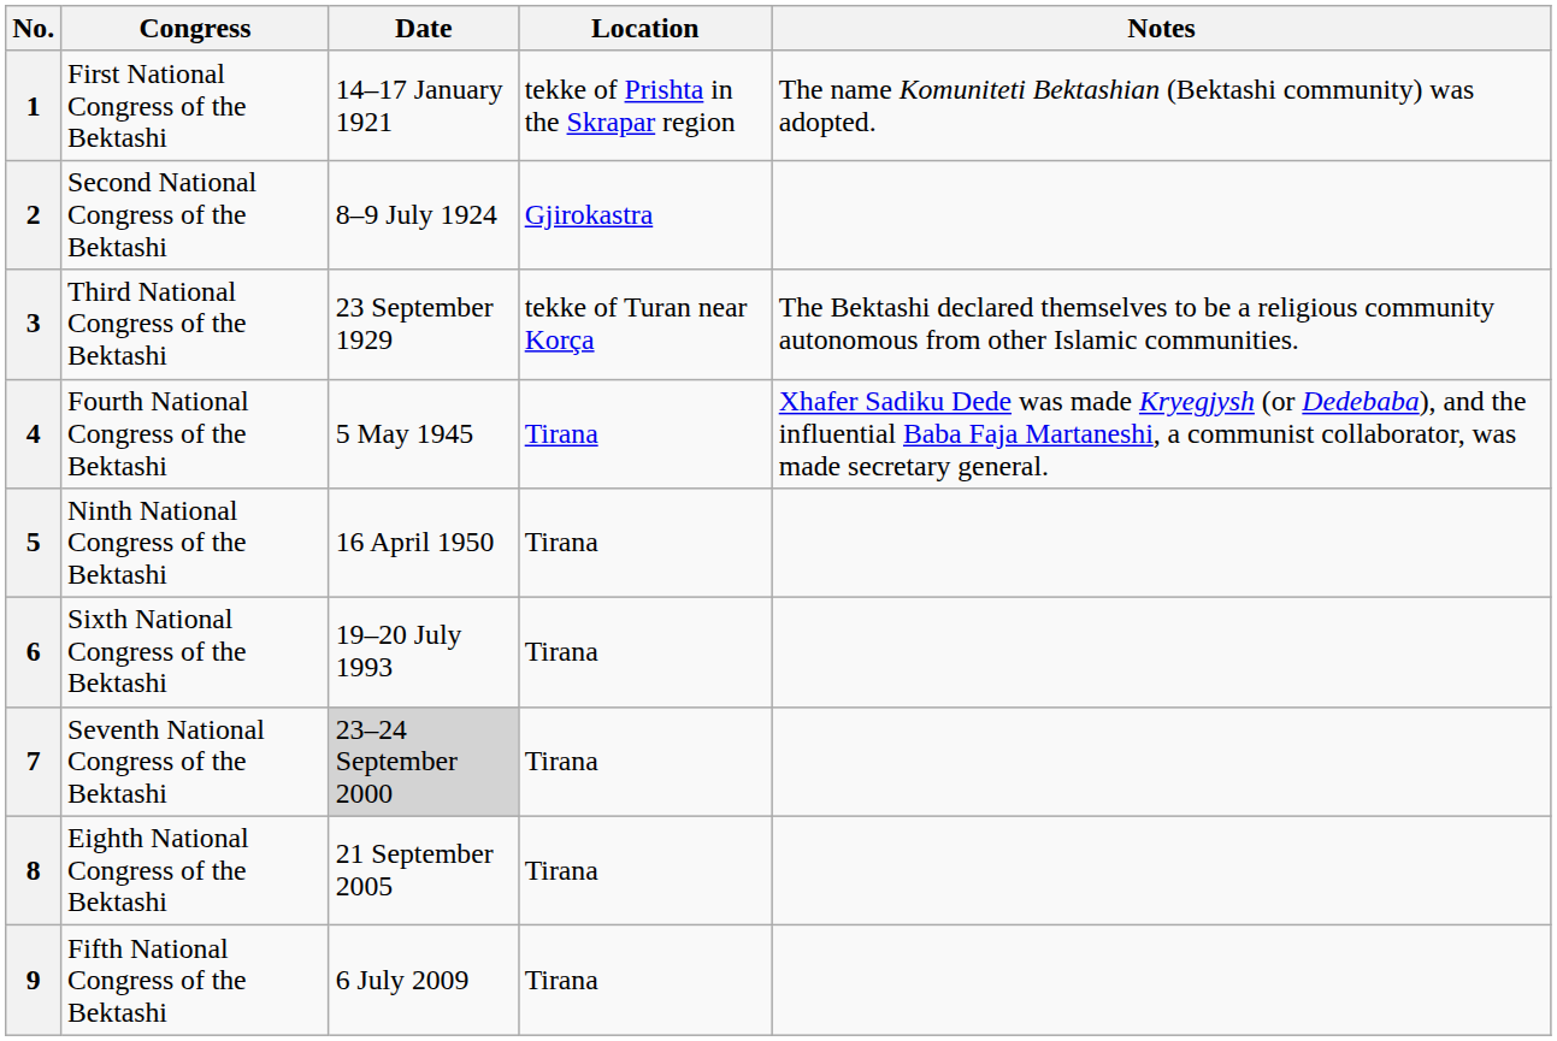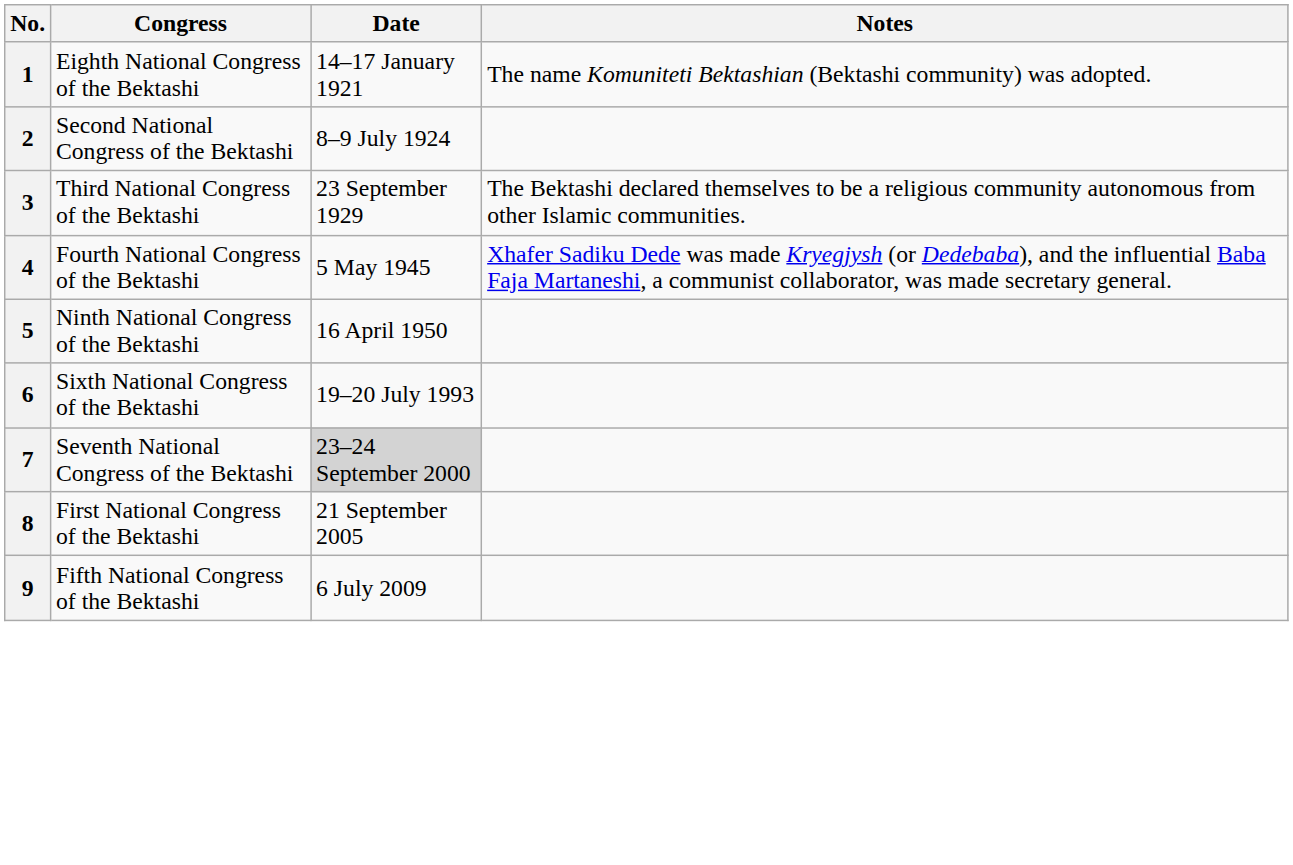- column: Location | tekke of Prishta in the Skrapar region | Gjirokastra | tekke of Turan near Korça | Tirana | Tirana | Tirana | Tirana | Tirana | Tirana
1 | Congress: First National Congress of the Bektashi -> Eighth National Congress of the Bektashi
8 | Congress: Eighth National Congress of the Bektashi -> First National Congress of the Bektashi
